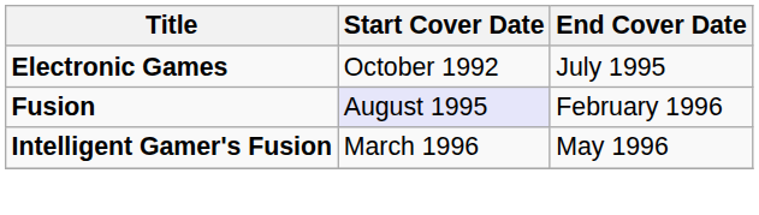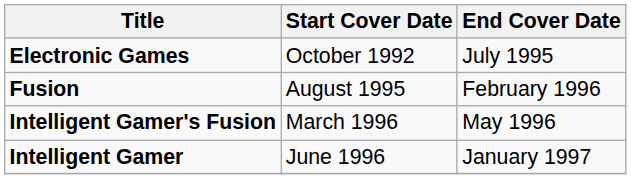Fusion | Start Cover Date: lavender background -> no background
+ row: Intelligent Gamer | June 1996 | January 1997
